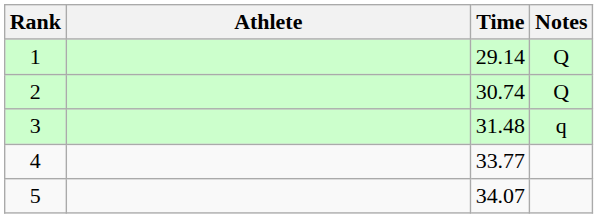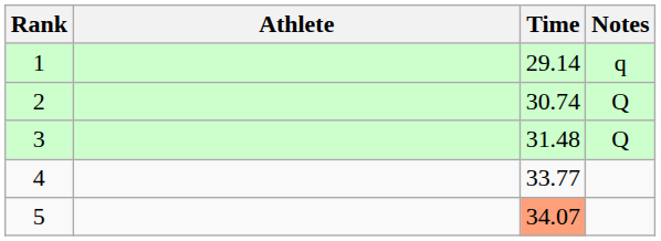1 | Notes: Q -> q
3 | Notes: q -> Q
5 | Time: no background -> lightsalmon background
